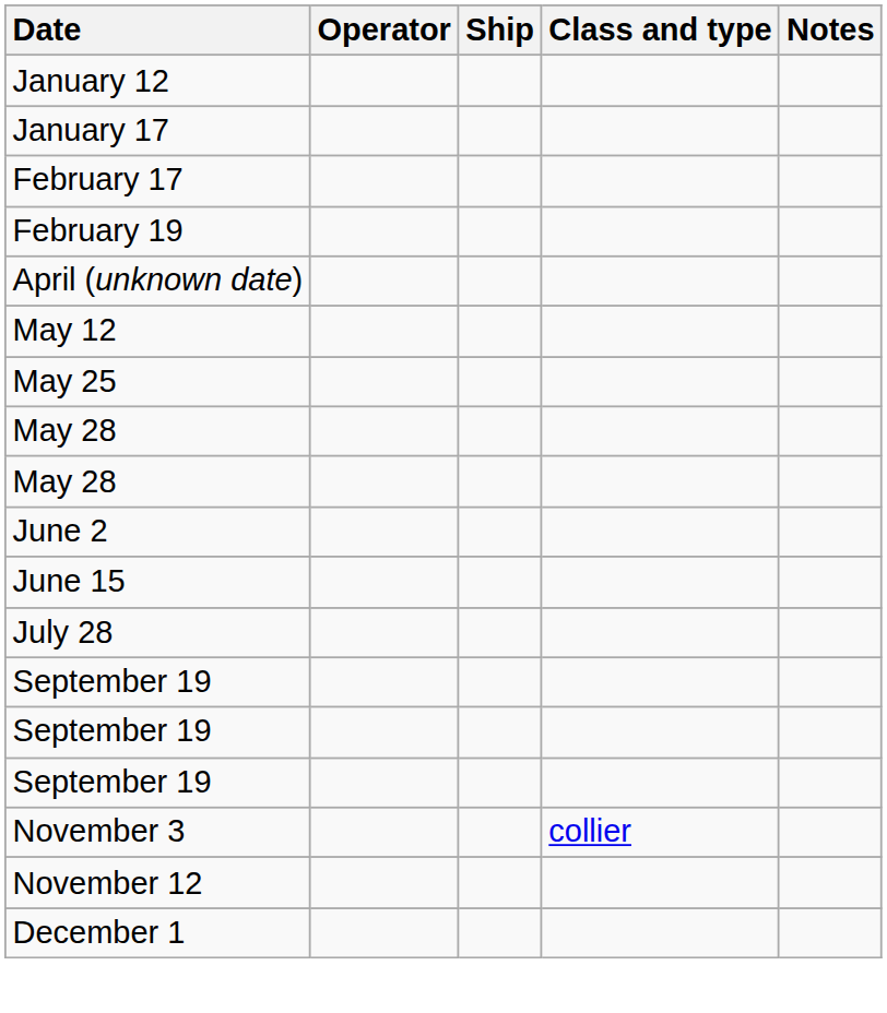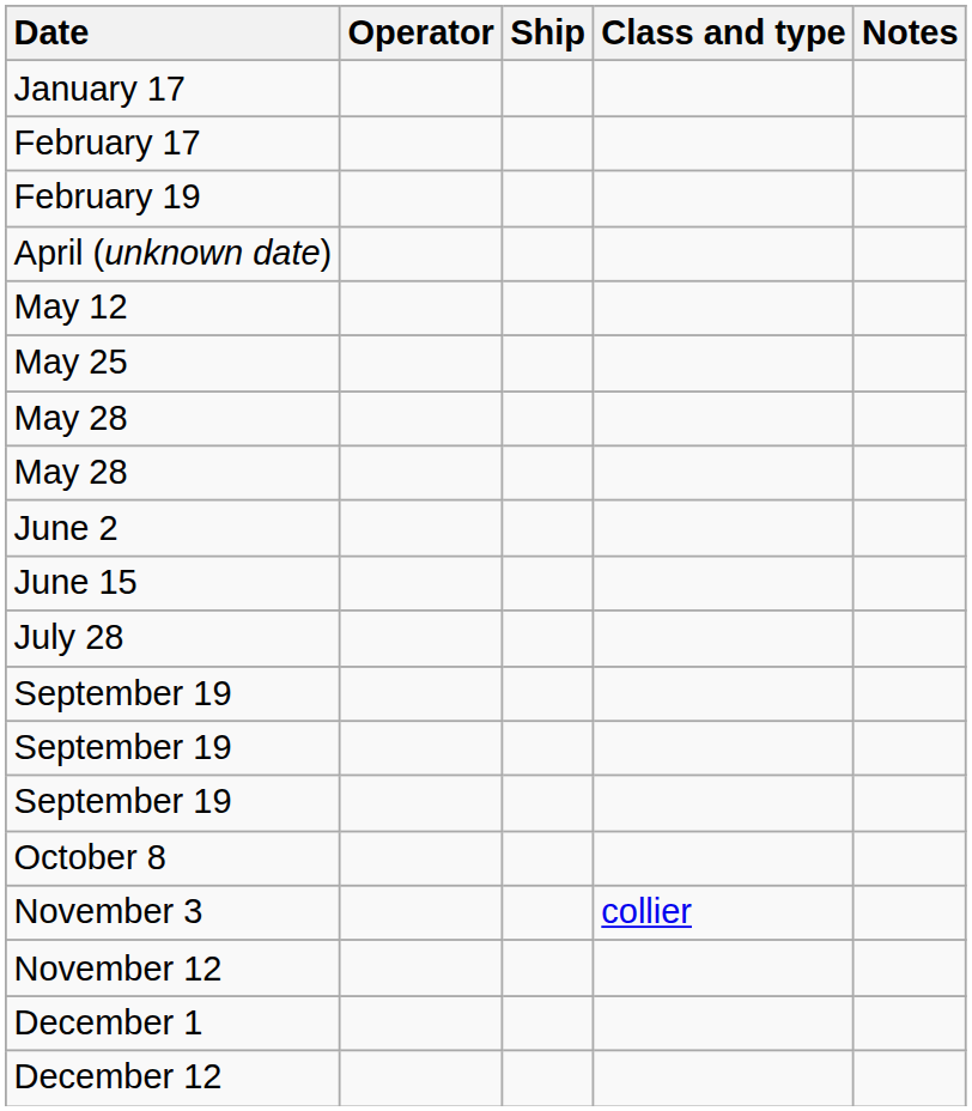- row: January 12
+ row: October 8
+ row: December 12
